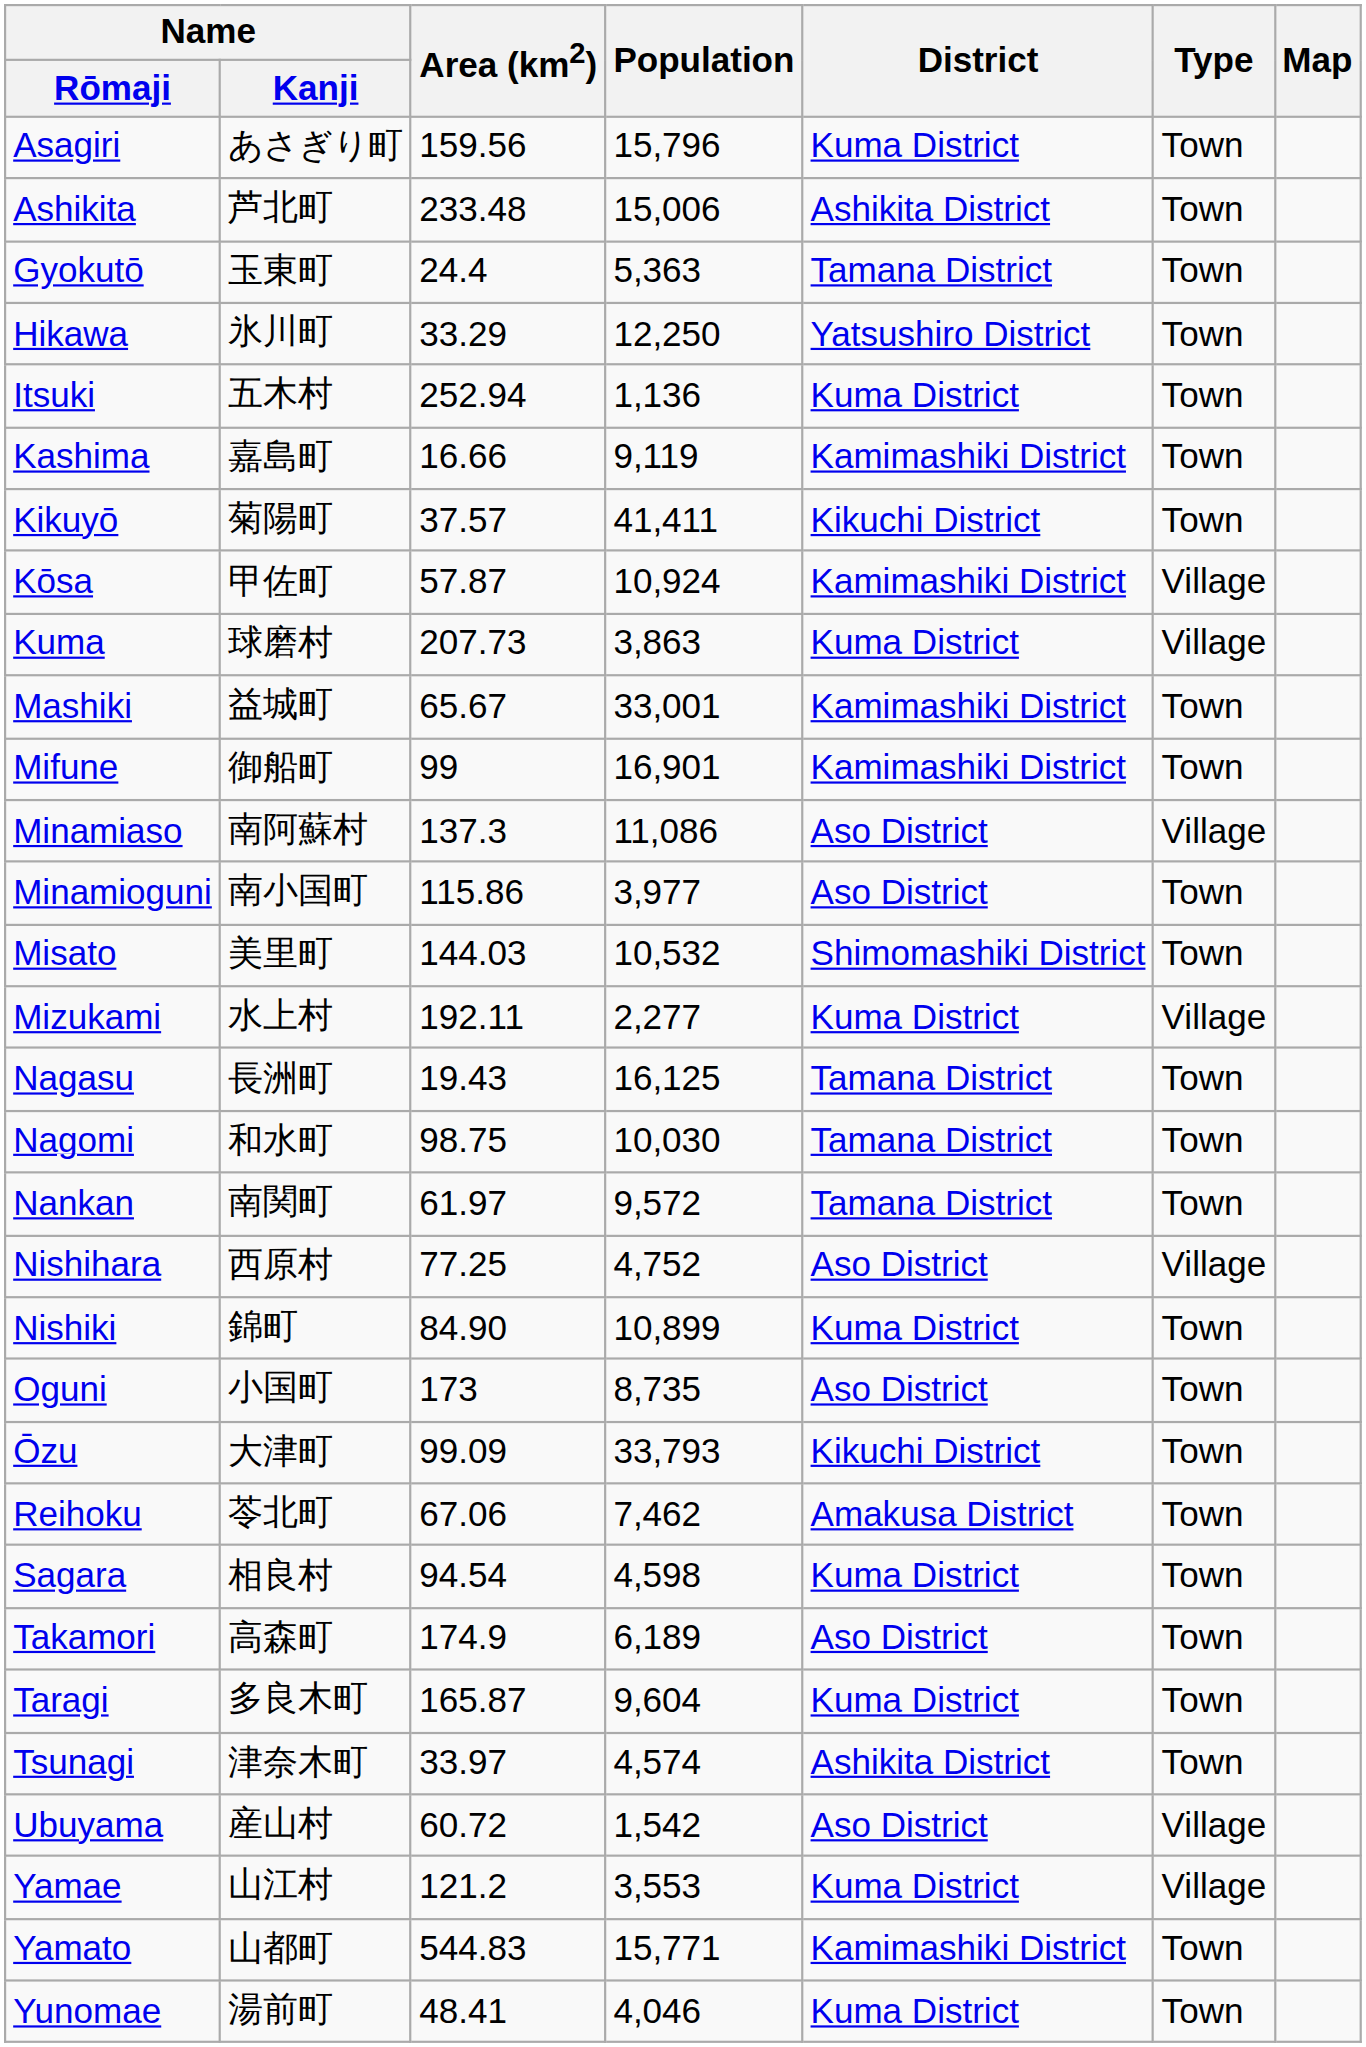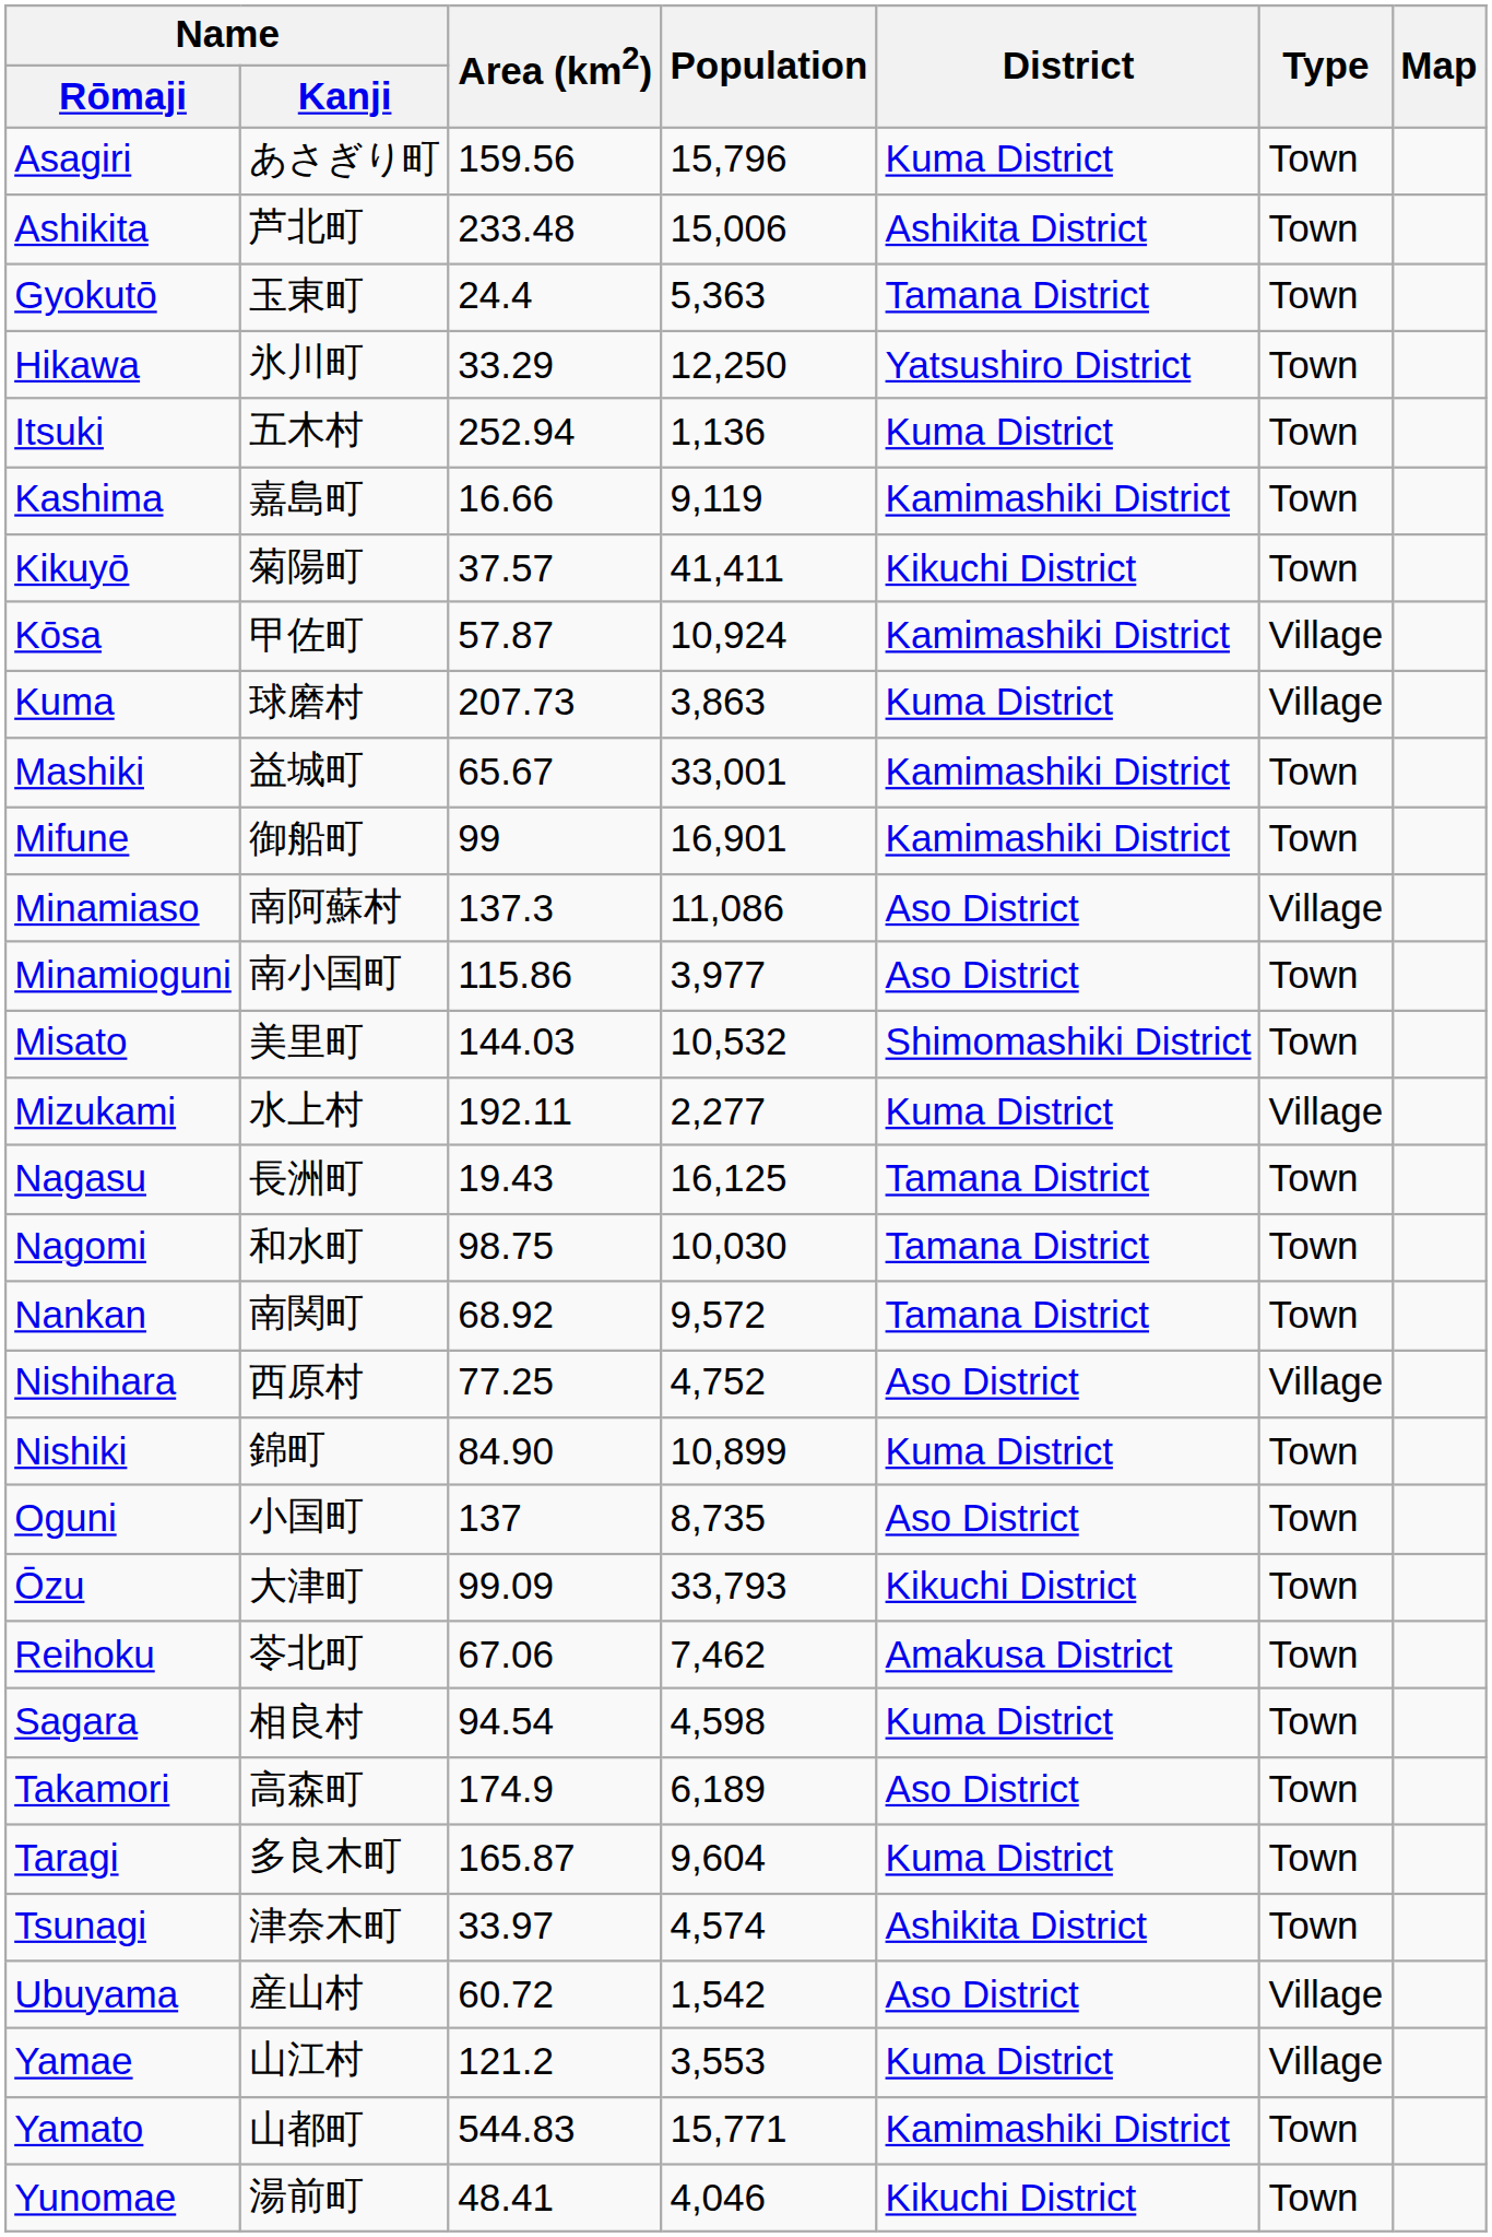Nankan | Area (km2): 61.97 -> 68.92
Oguni | Area (km2): 173 -> 137
Yunomae | District: Kuma District -> Kikuchi District
